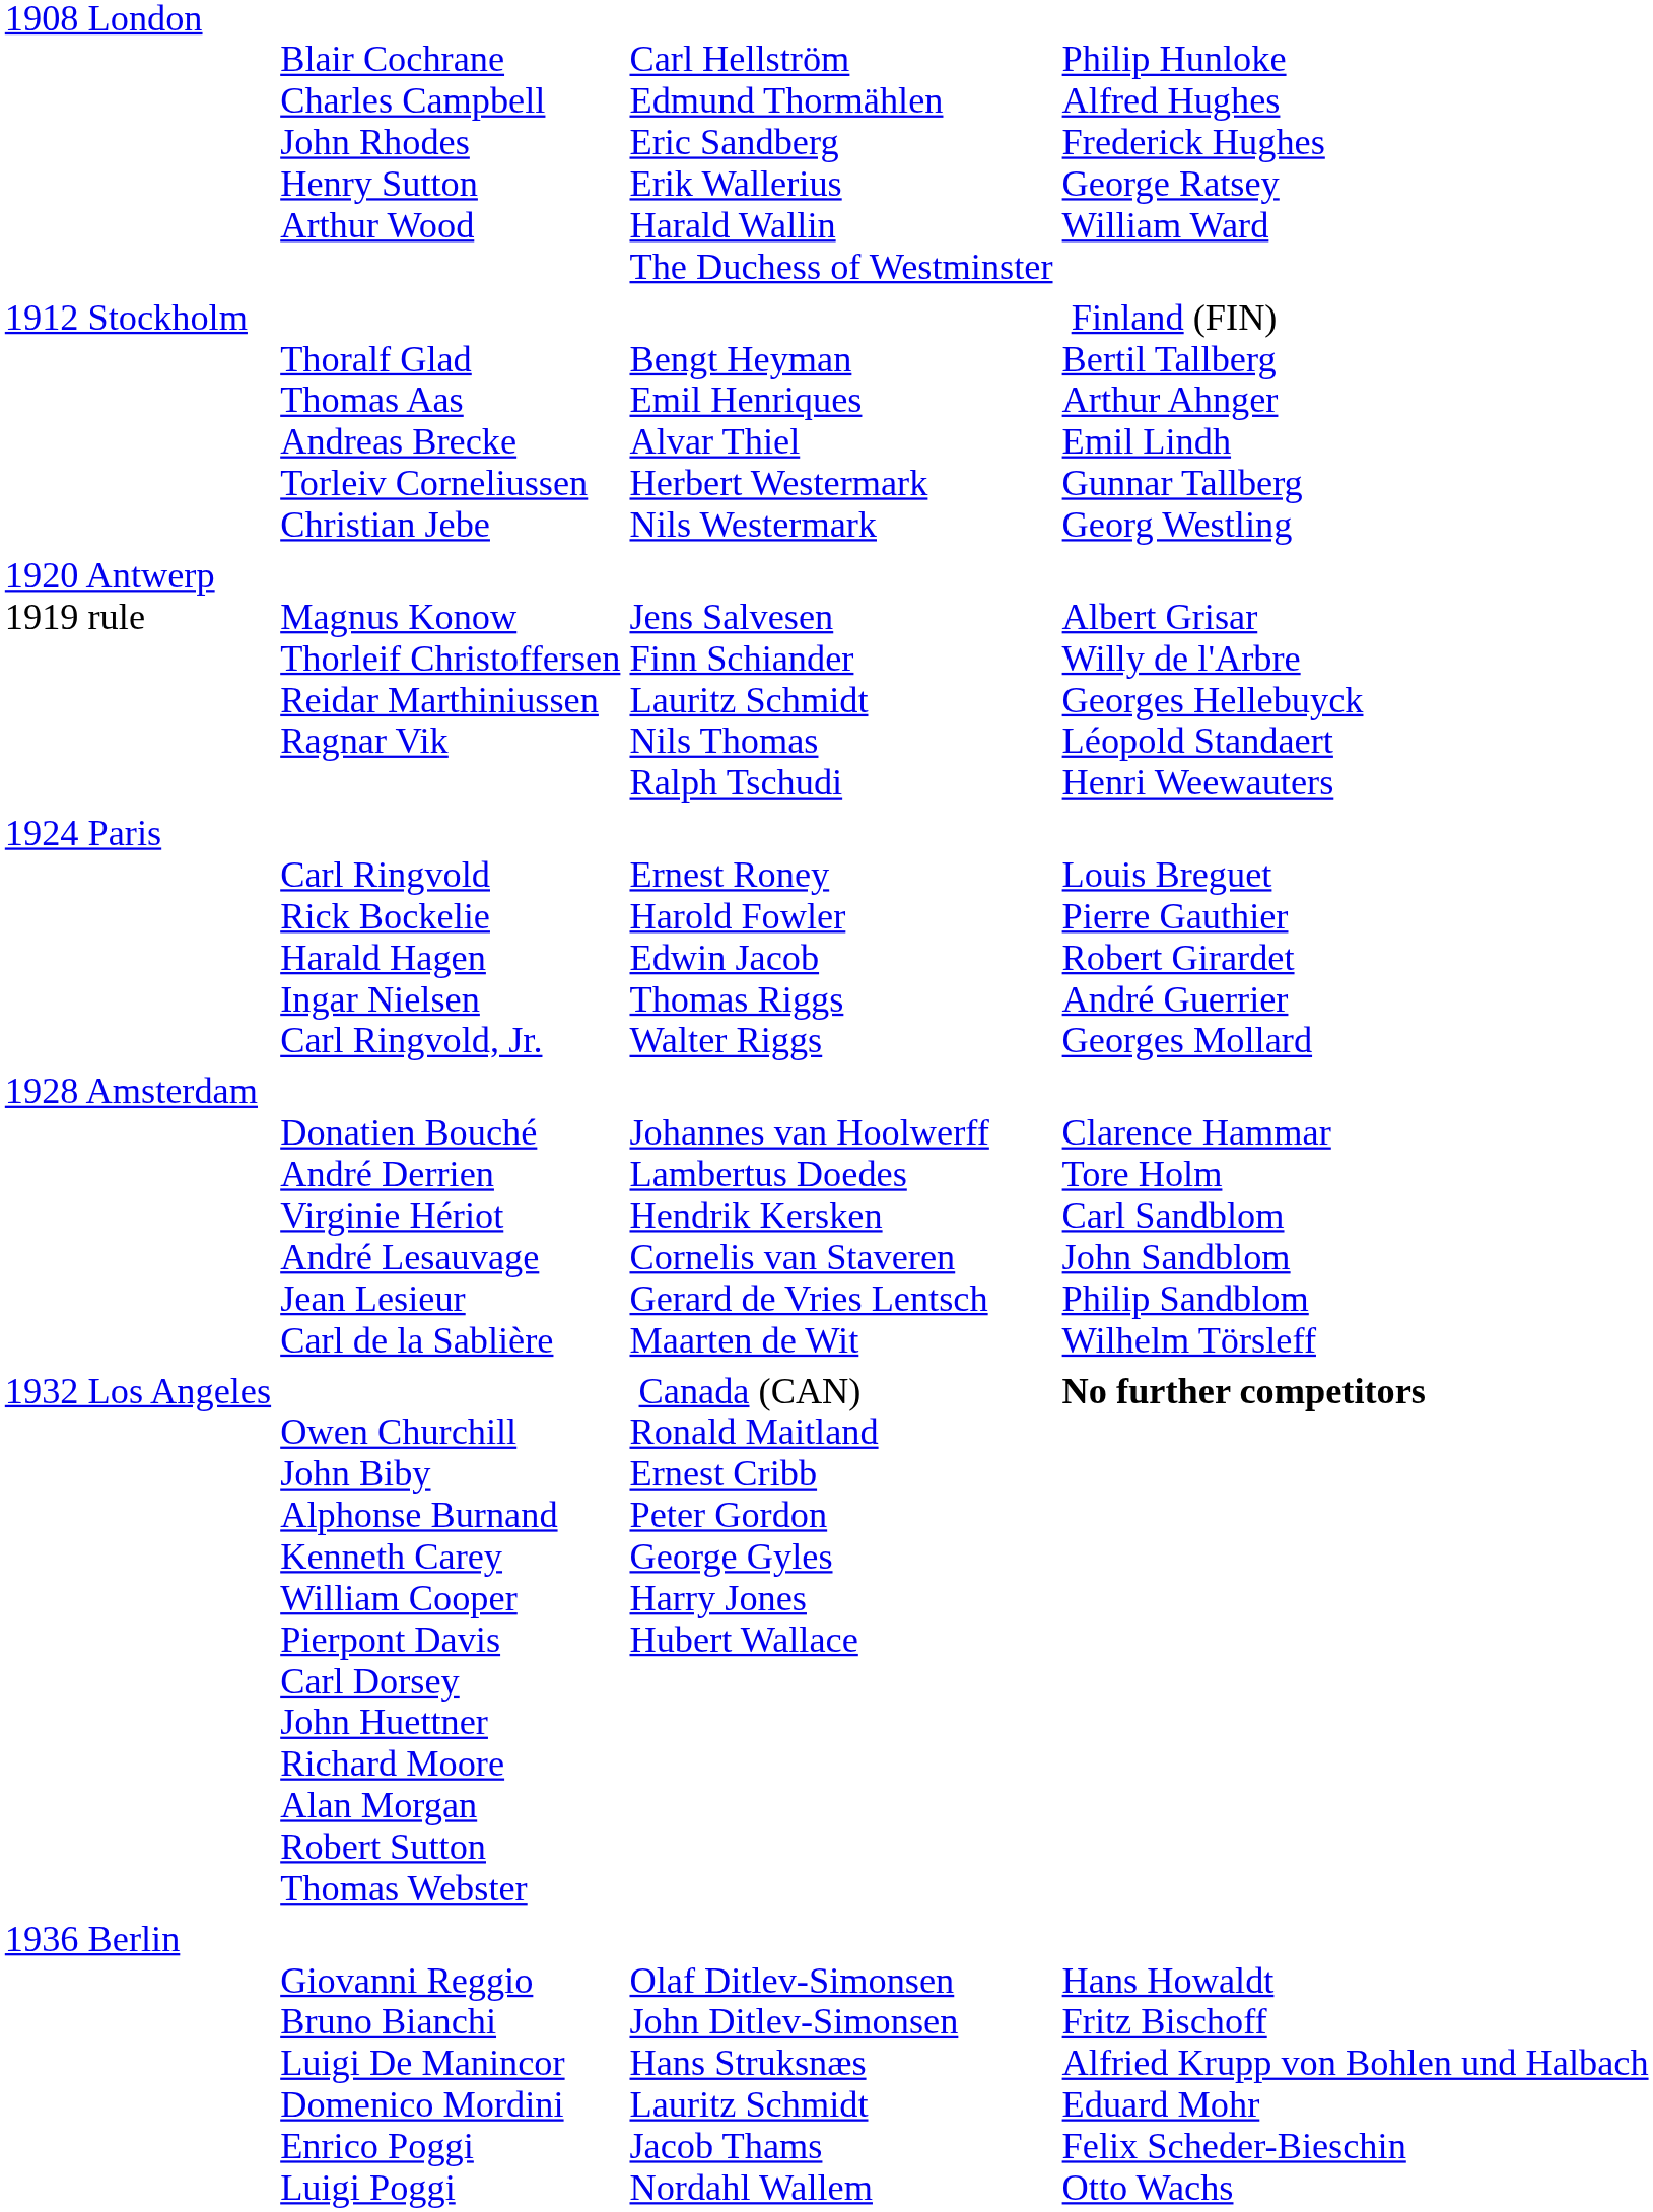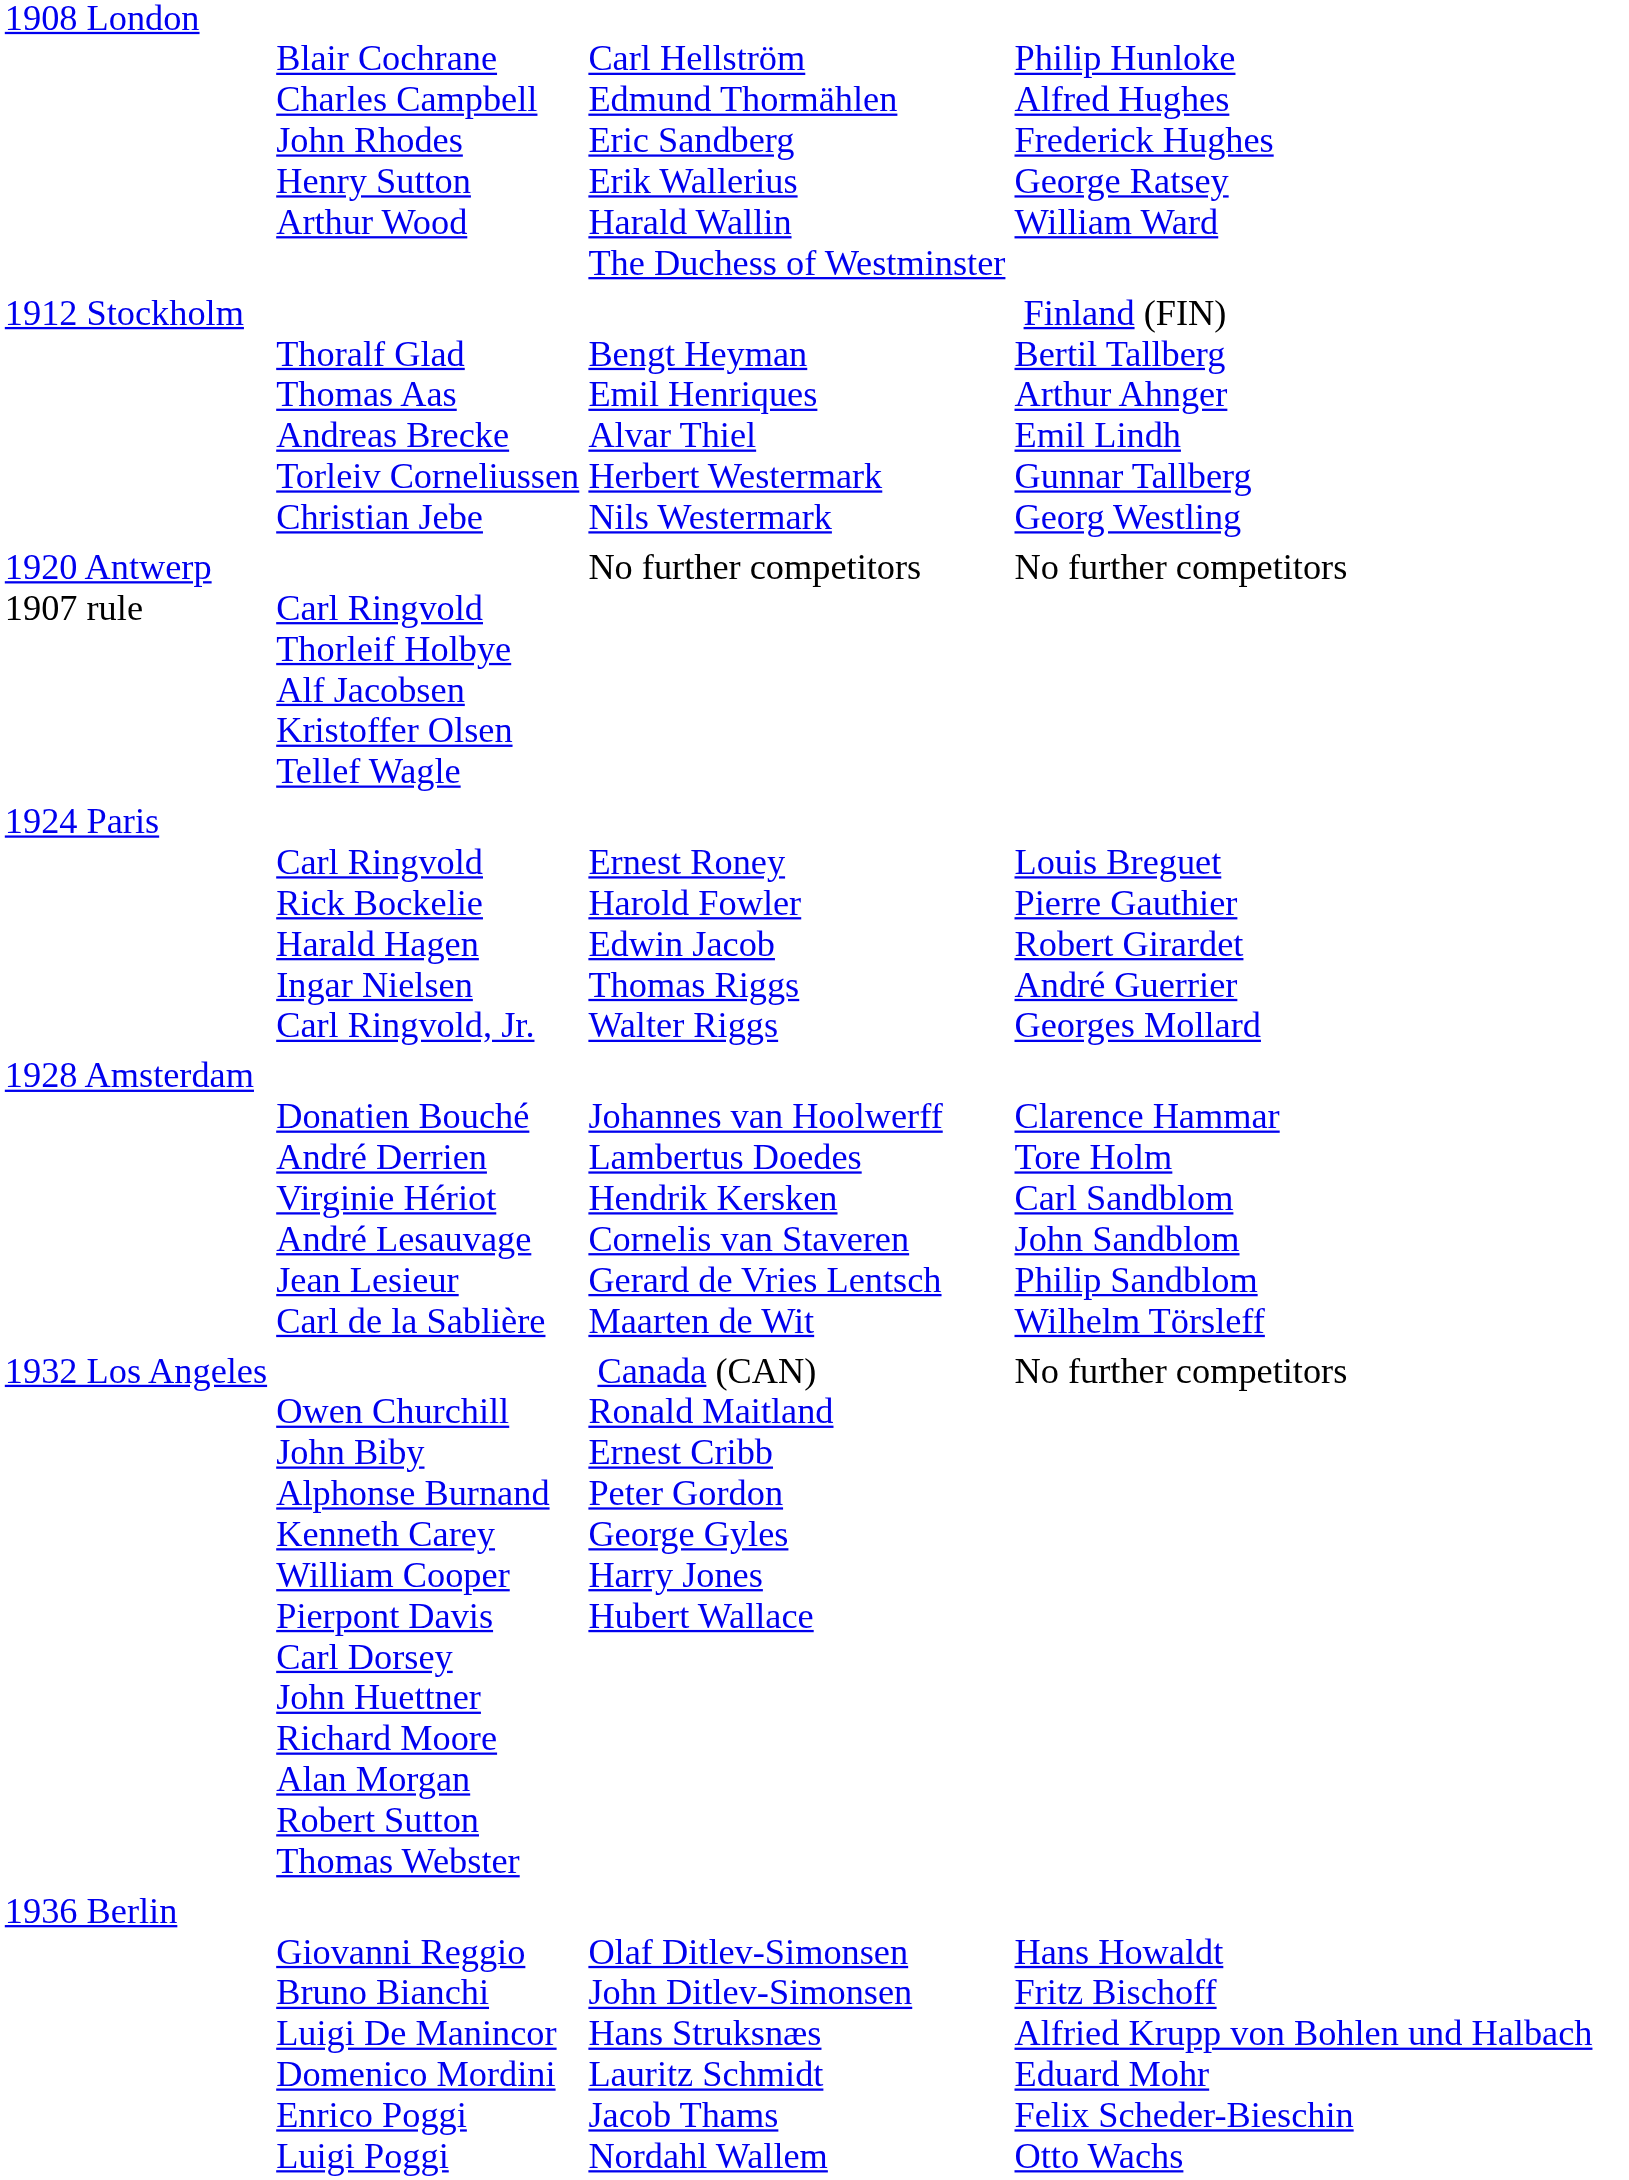+ row: 1920 Antwerp 1907 rule | Carl Ringvold Thorleif Holbye Alf Jacobsen Kristoffer Olsen Tellef Wagle | No further competitors | No further competitors
- row: 1920 Antwerp 1919 rule | Magnus Konow Thorleif Christoffersen Reidar Marthiniussen Ragnar Vik | Jens Salvesen Finn Schiander Lauritz Schmidt Nils Thomas Ralph Tschudi | Albert Grisar Willy de l'Arbre Georges Hellebuyck Léopold Standaert Henri Weewauters
1932 Los Angeles | column 4: bold -> normal
